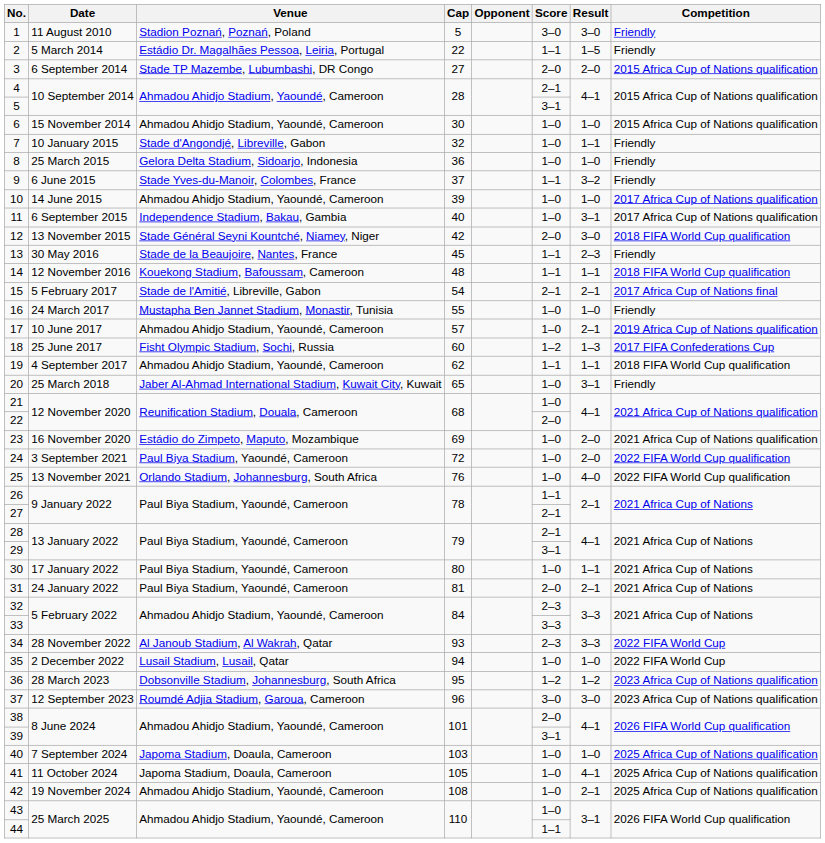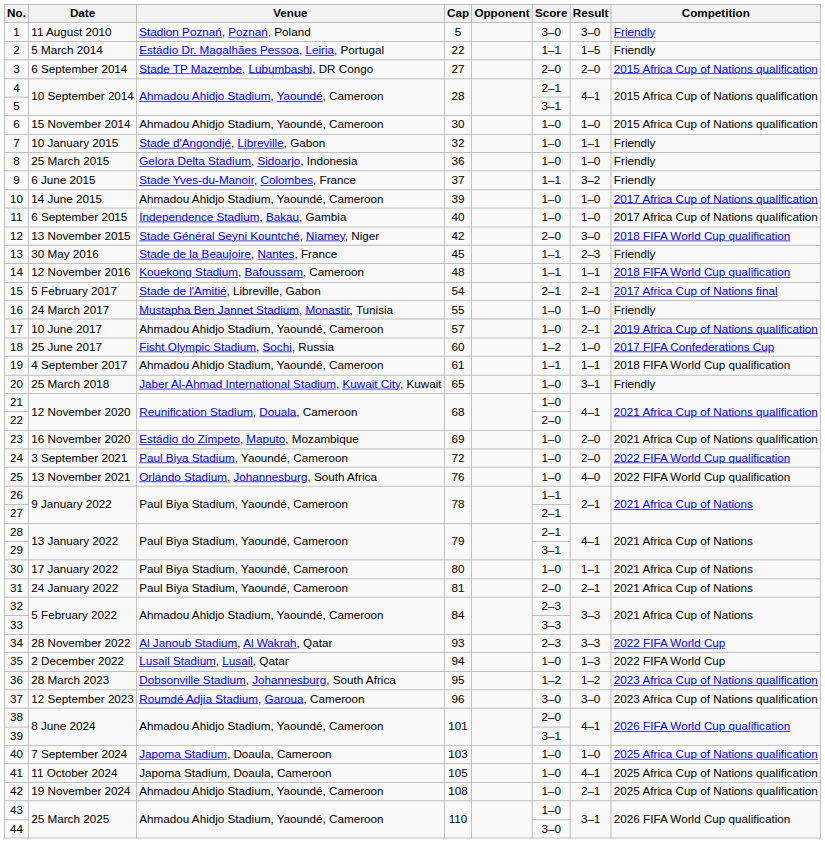11 | Result: 3–1 -> 1–0
18 | Result: 1–3 -> 1–0
19 | Cap: 62 -> 61
35 | Result: 1–0 -> 1–3
44 | Score: 1–1 -> 3–0
